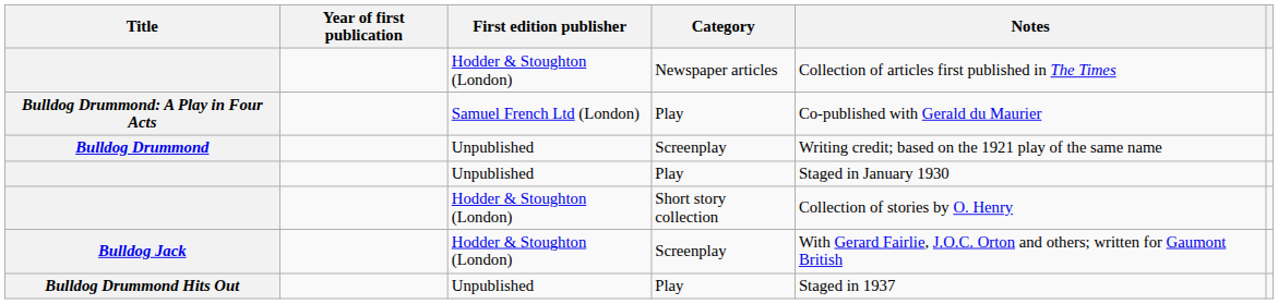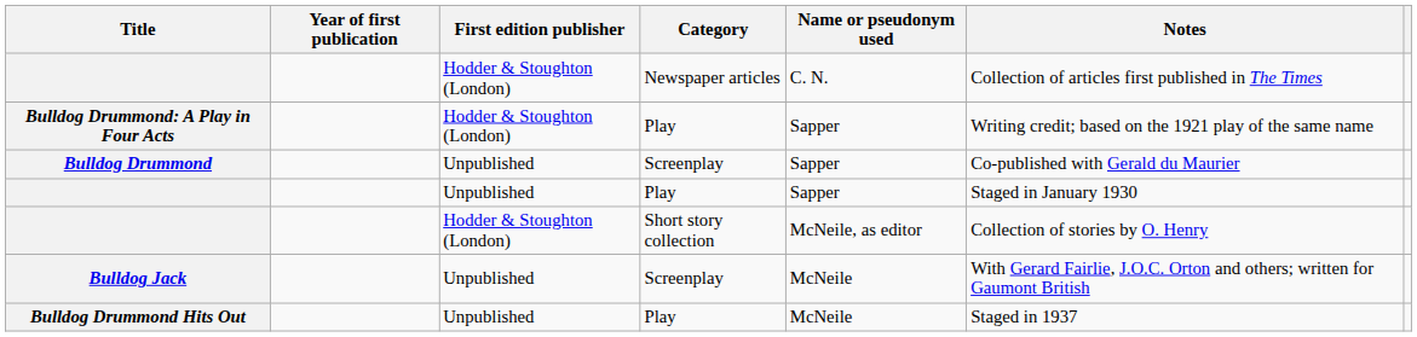+ column: Name or pseudonym used | C. N. | Sapper | Sapper | Sapper | McNeile, as editor | McNeile | McNeile
Bulldog Drummond: A Play in Four Acts | First edition publisher: Samuel French Ltd (London) -> Hodder & Stoughton (London)
Bulldog Drummond: A Play in Four Acts | Notes: Co-published with Gerald du Maurier -> Writing credit; based on the 1921 play of the same name
Bulldog Drummond | Notes: Writing credit; based on the 1921 play of the same name -> Co-published with Gerald du Maurier
Bulldog Jack | First edition publisher: Hodder & Stoughton (London) -> Unpublished
